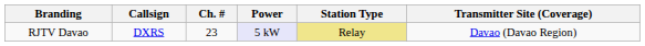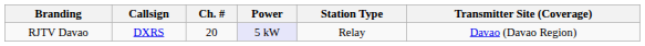RJTV Davao | Ch. #: 23 -> 20
RJTV Davao | Station Type: khaki background -> no background
